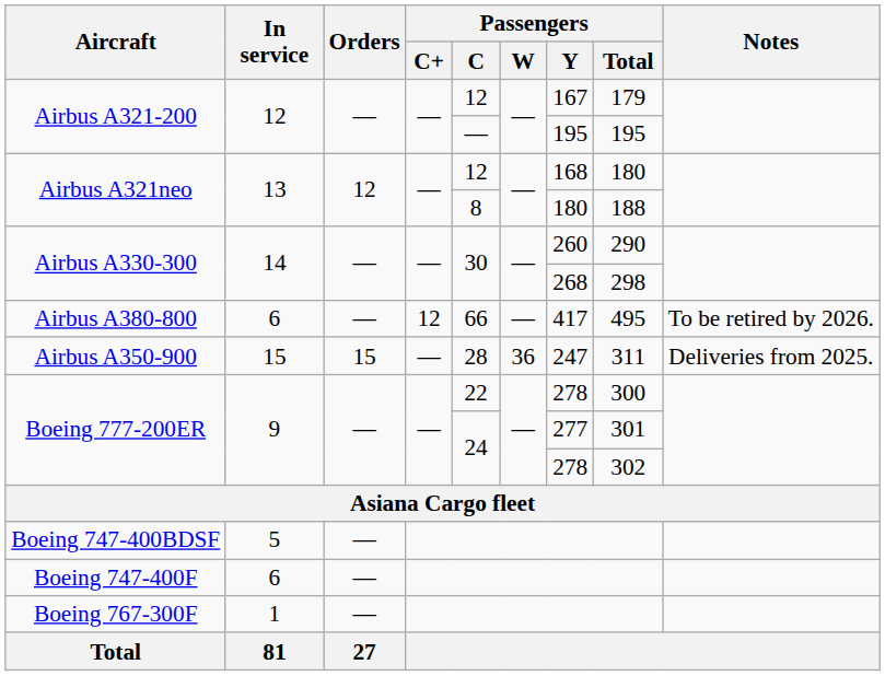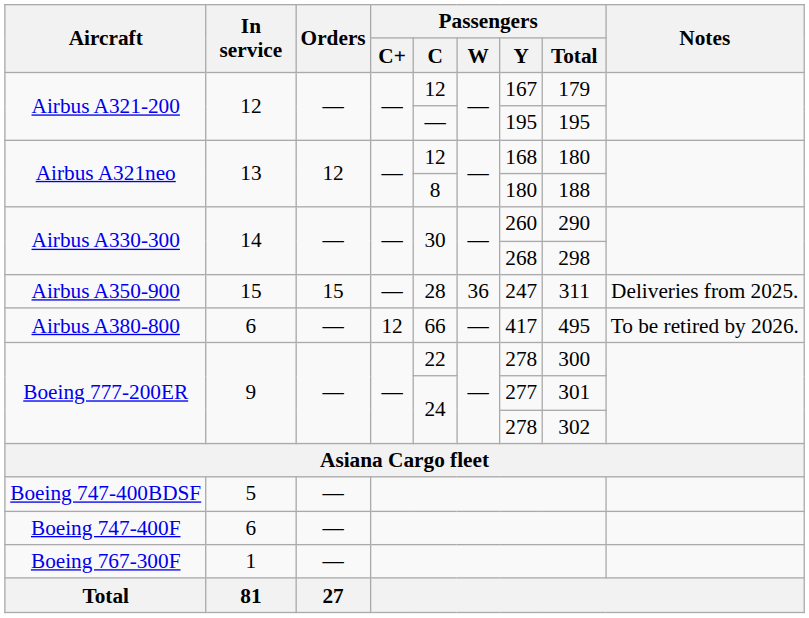rows swapped: Airbus A350-900 <-> Airbus A380-800
